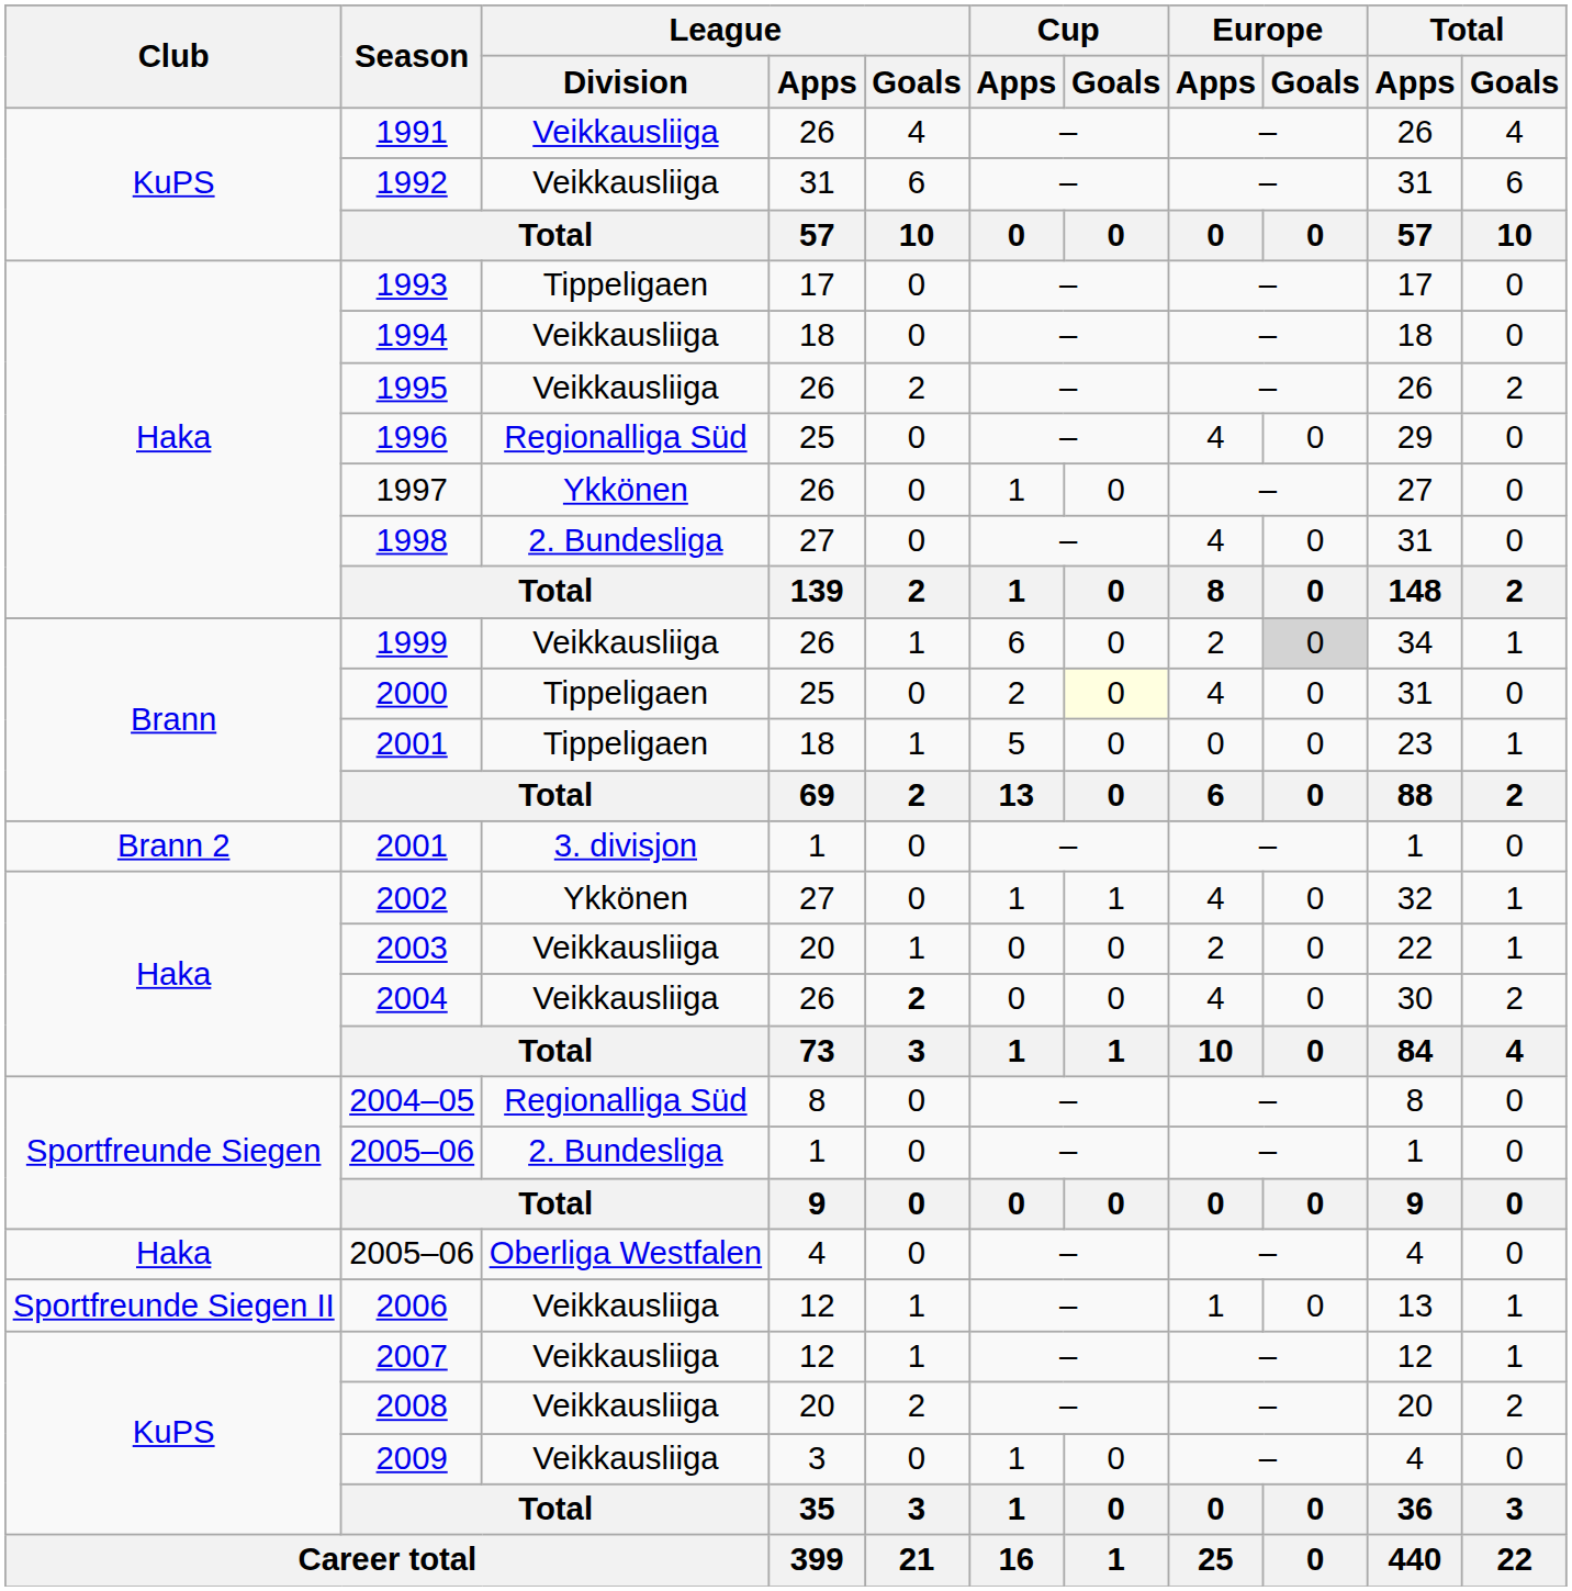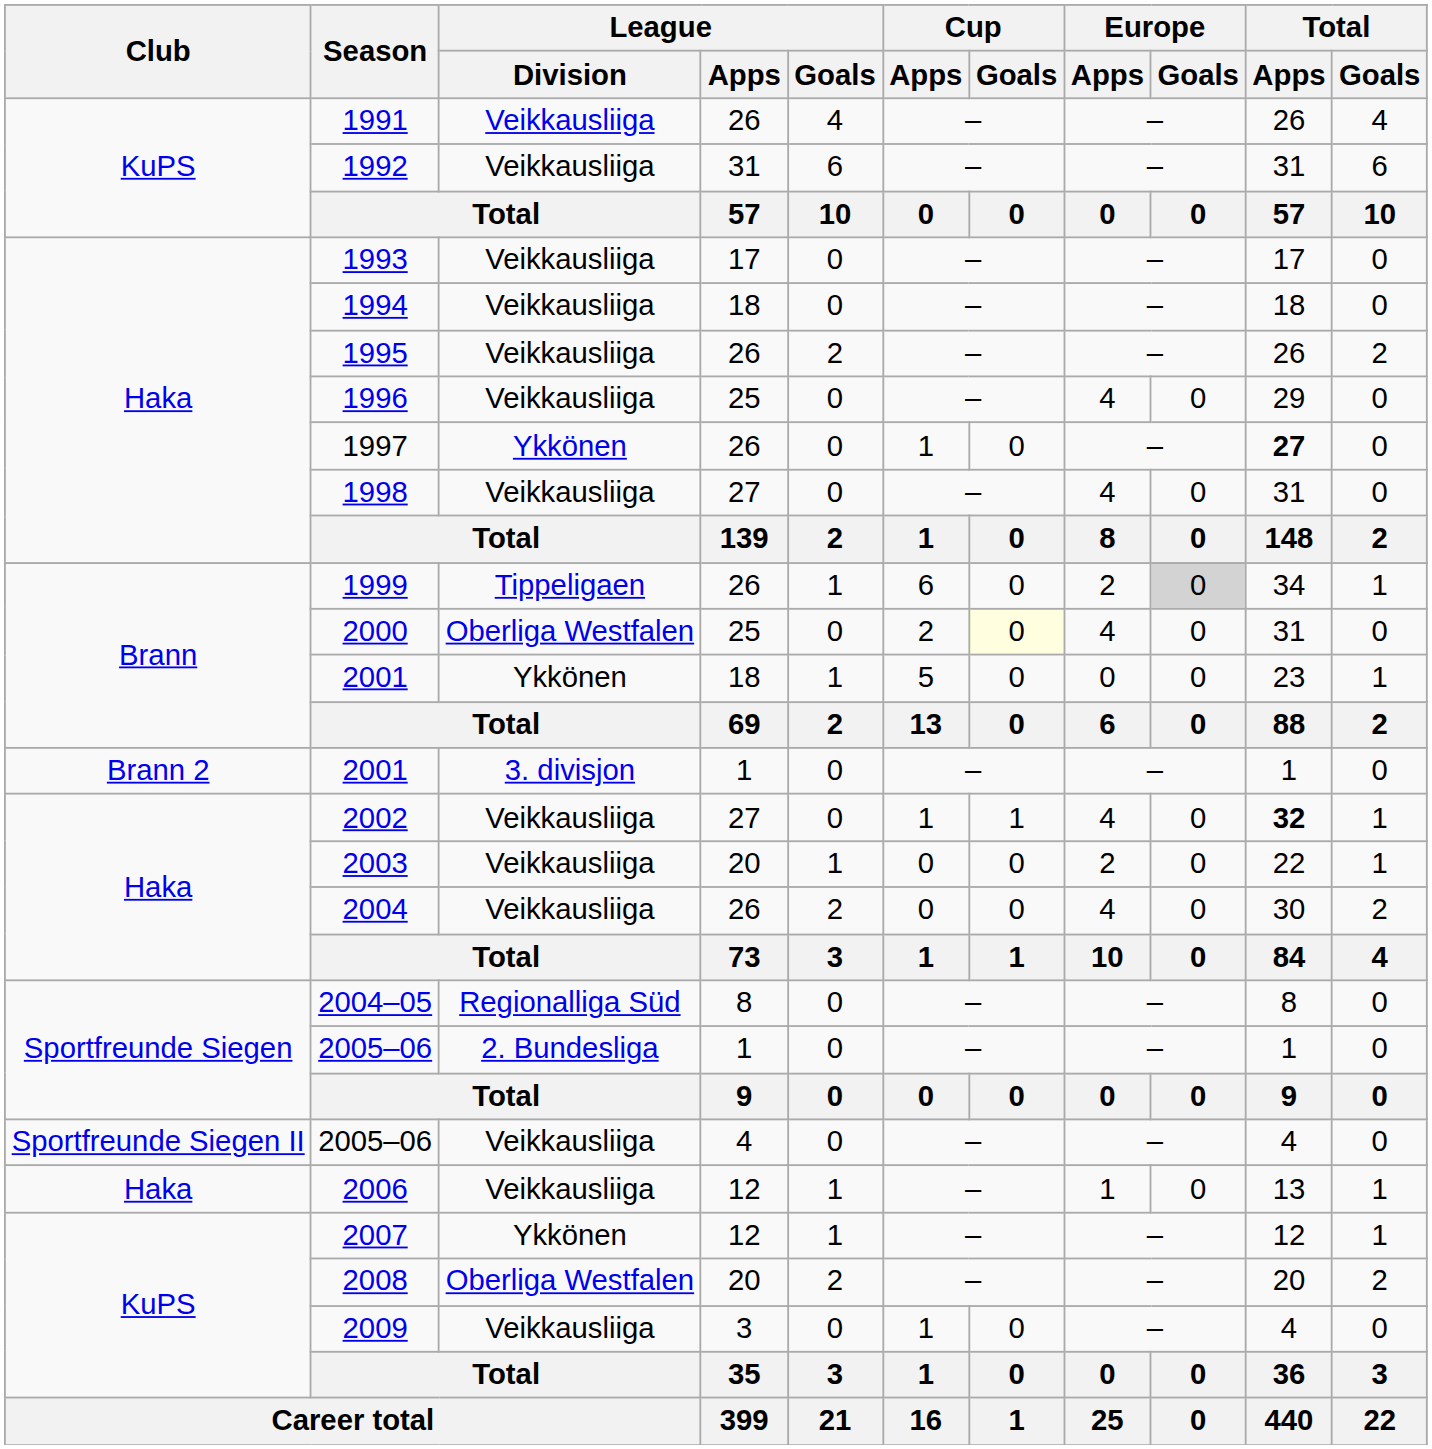1993 | League / Division: Tippeligaen -> Veikkausliiga
1996 | League / Division: Regionalliga Süd -> Veikkausliiga
1997 | Total / Apps: normal -> bold
1998 | League / Division: 2. Bundesliga -> Veikkausliiga
1999 | League / Division: Veikkausliiga -> Tippeligaen
2000 | League / Division: Tippeligaen -> Oberliga Westfalen
2001 / 18 | League / Division: Tippeligaen -> Ykkönen
2002 | League / Division: Ykkönen -> Veikkausliiga
2002 | Total / Apps: normal -> bold
2004 | League / Goals: bold -> normal
2005–06 / 4 | Club: Haka -> Sportfreunde Siegen II
2005–06 / 4 | League / Division: Oberliga Westfalen -> Veikkausliiga
2006 | Club: Sportfreunde Siegen II -> Haka
2007 | League / Division: Veikkausliiga -> Ykkönen
2008 | League / Division: Veikkausliiga -> Oberliga Westfalen
